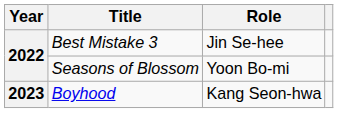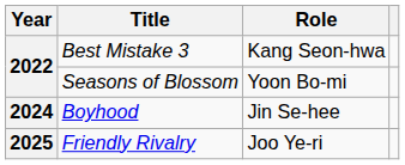Best Mistake 3 | Role: Jin Se-hee -> Kang Seon-hwa
Boyhood | Year: 2023 -> 2024
Boyhood | Role: Kang Seon-hwa -> Jin Se-hee
+ row: 2025 | Friendly Rivalry | Joo Ye-ri
